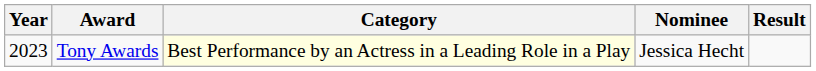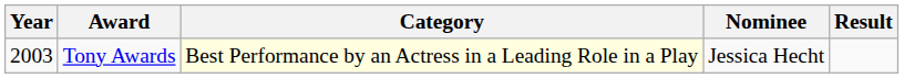Tony Awards | Year: 2023 -> 2003
